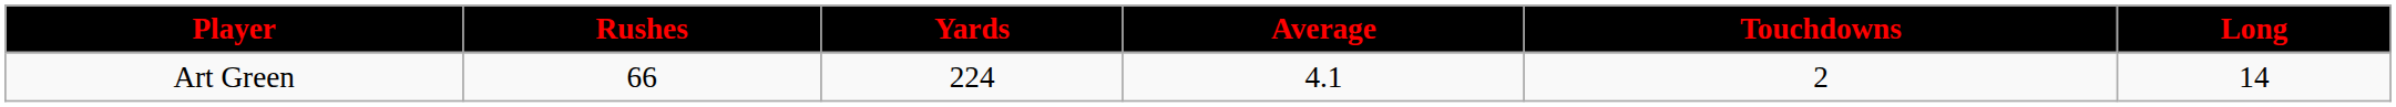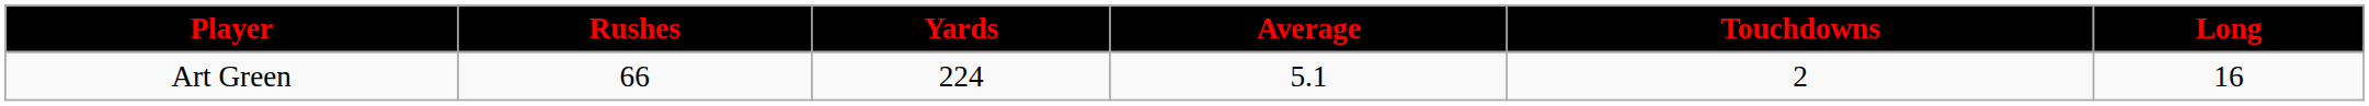Art Green | Average: 4.1 -> 5.1
Art Green | Long: 14 -> 16
